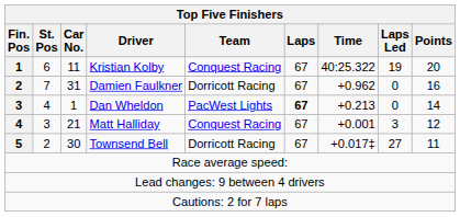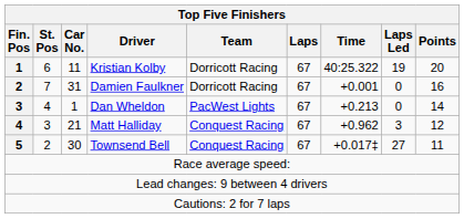Kristian Kolby | Team: Conquest Racing -> Dorricott Racing
Damien Faulkner | Time: +0.962 -> +0.001
Dan Wheldon | Laps: bold -> normal
Matt Halliday | Time: +0.001 -> +0.962
Townsend Bell | Team: Dorricott Racing -> Conquest Racing
